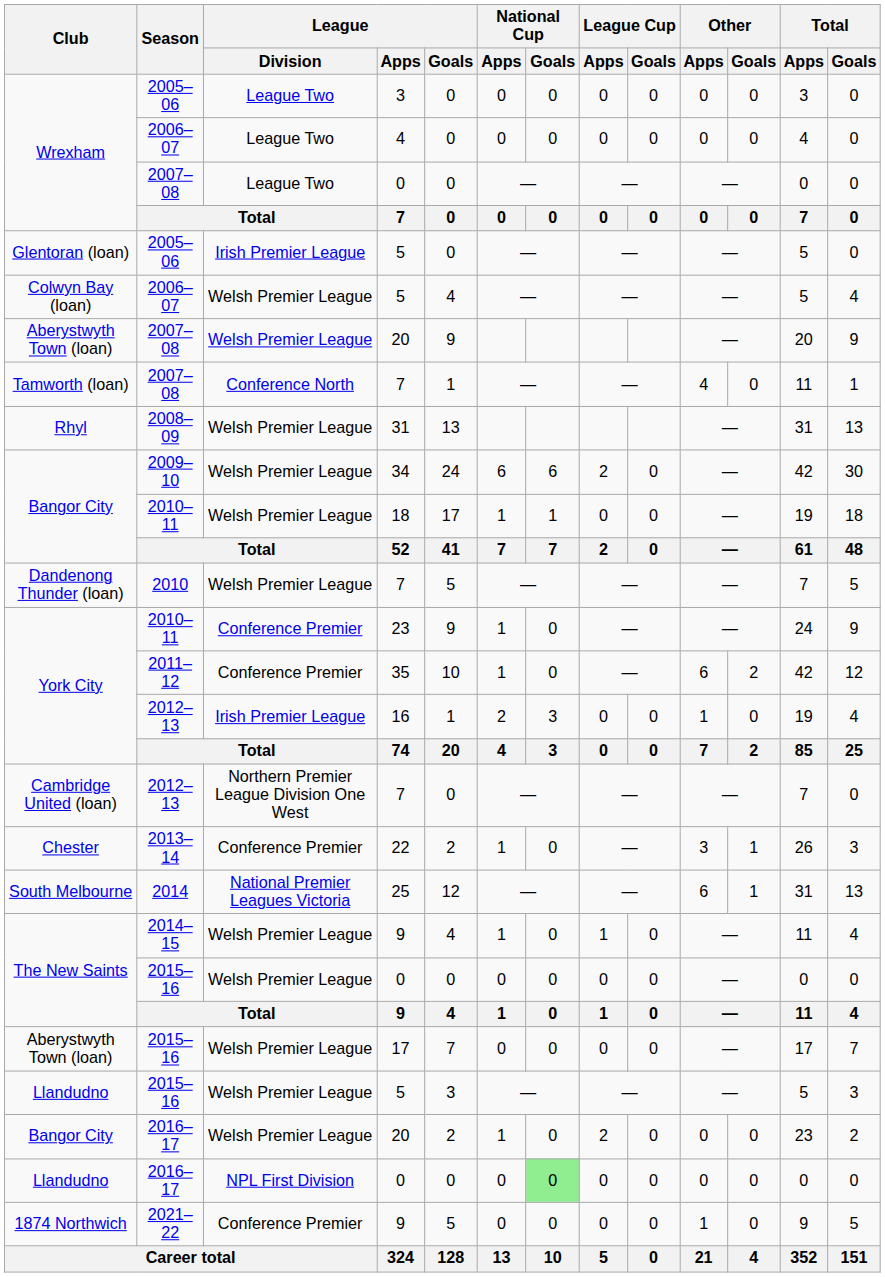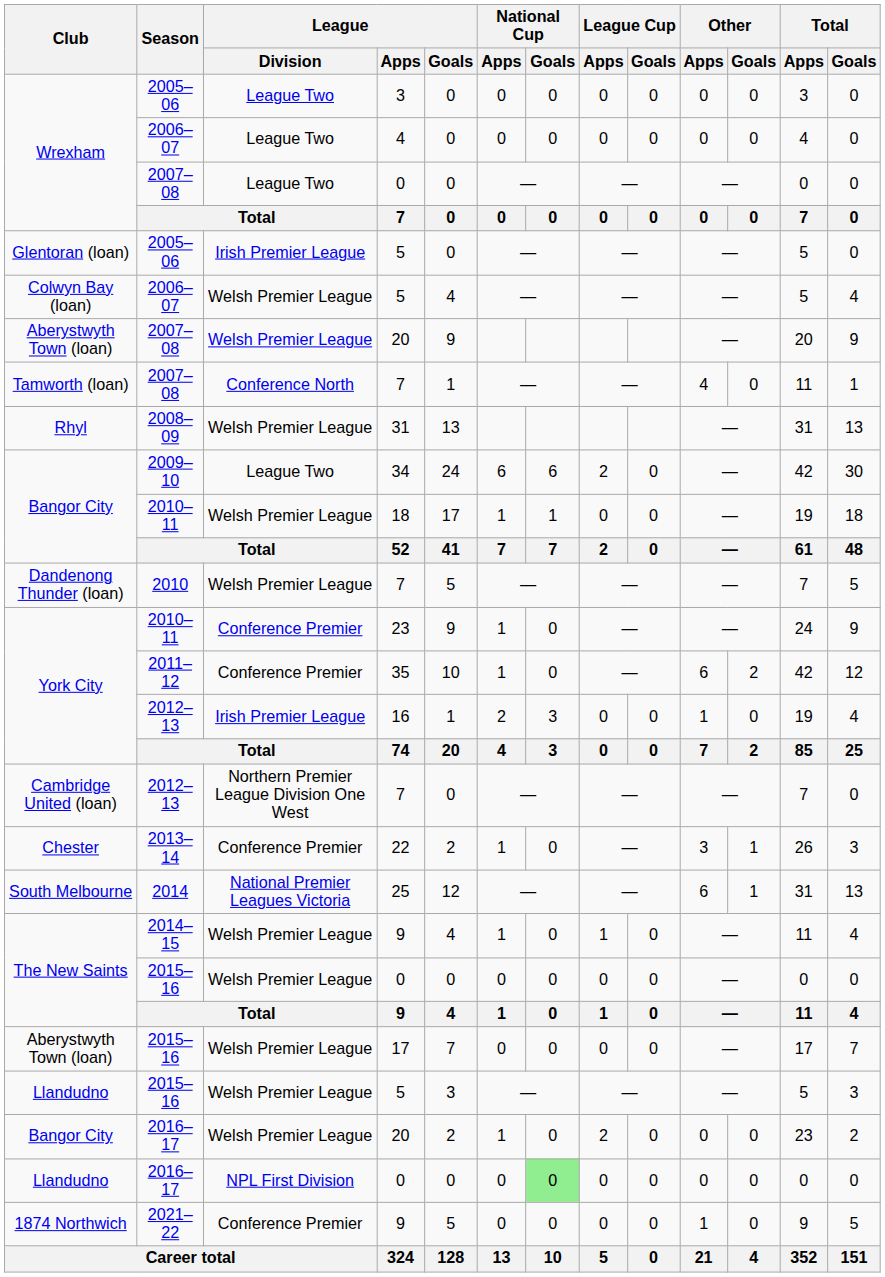34 | League / Division: Welsh Premier League -> League Two
